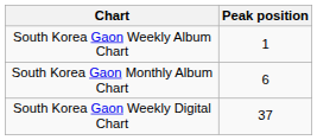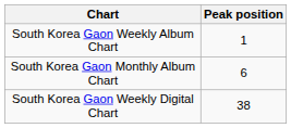South Korea Gaon Weekly Digital Chart | Peak position: 37 -> 38
